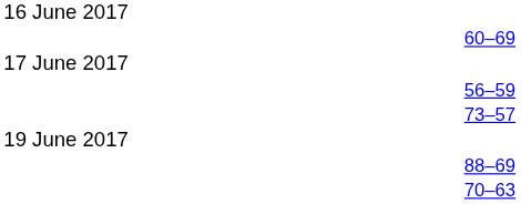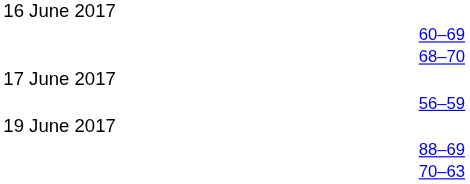+ row: 68–70
- row: 73–57
